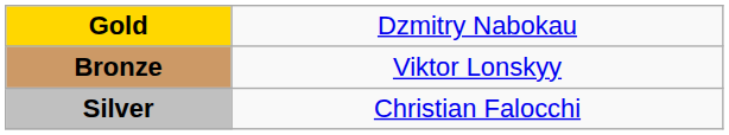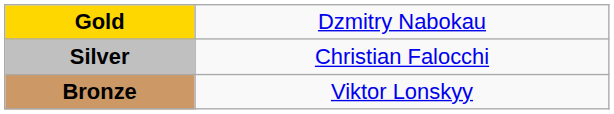rows swapped: Silver <-> Bronze
